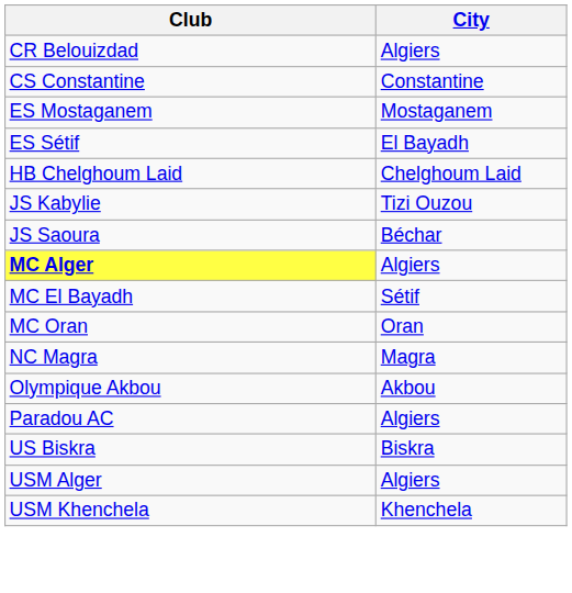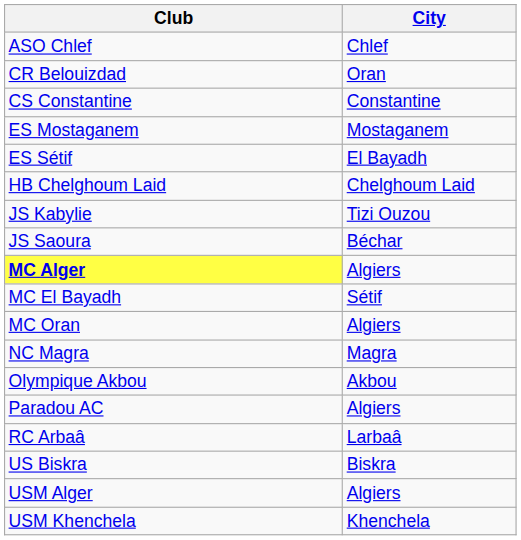+ row: ASO Chlef | Chlef
CR Belouizdad | City: Algiers -> Oran
MC Oran | City: Oran -> Algiers
+ row: RC Arbaâ | Larbaâ
